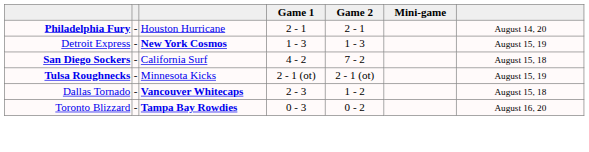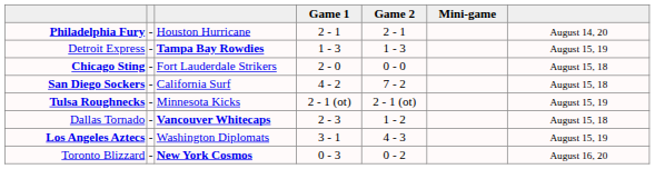Detroit Express | column 3: New York Cosmos -> Tampa Bay Rowdies
+ row: Chicago Sting | - | Fort Lauderdale Strikers | 2 - 0 | 0 - 0 | August 15, 18
+ row: Los Angeles Aztecs | - | Washington Diplomats | 3 - 1 | 4 - 3 | August 15, 19
Toronto Blizzard | column 3: Tampa Bay Rowdies -> New York Cosmos
